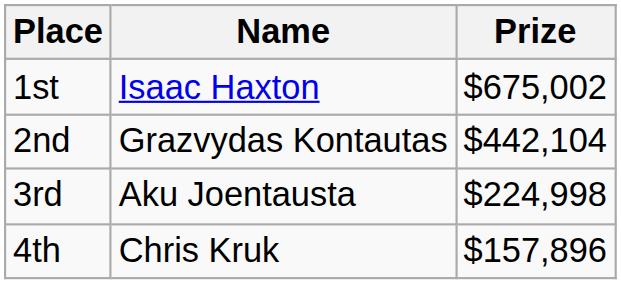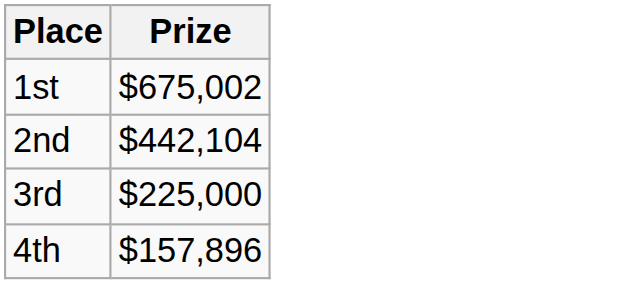- column: Name | Isaac Haxton | Grazvydas Kontautas | Aku Joentausta | Chris Kruk
3rd | Prize: $224,998 -> $225,000
